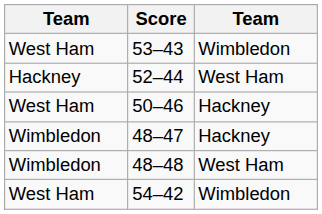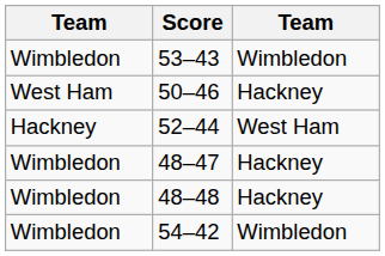53–43 | column 1: West Ham -> Wimbledon
rows swapped: 52–44 <-> 50–46
48–48 | column 3: West Ham -> Hackney
54–42 | column 1: West Ham -> Wimbledon
